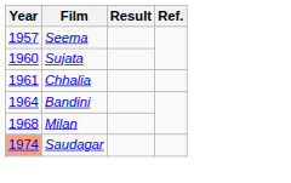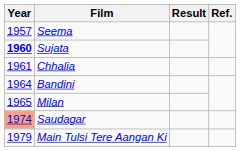Sujata | Year: normal -> bold
Milan | Year: 1968 -> 1965
+ row: 1979 | Main Tulsi Tere Aangan Ki
